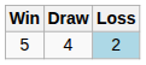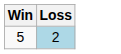- column: Draw | 4
